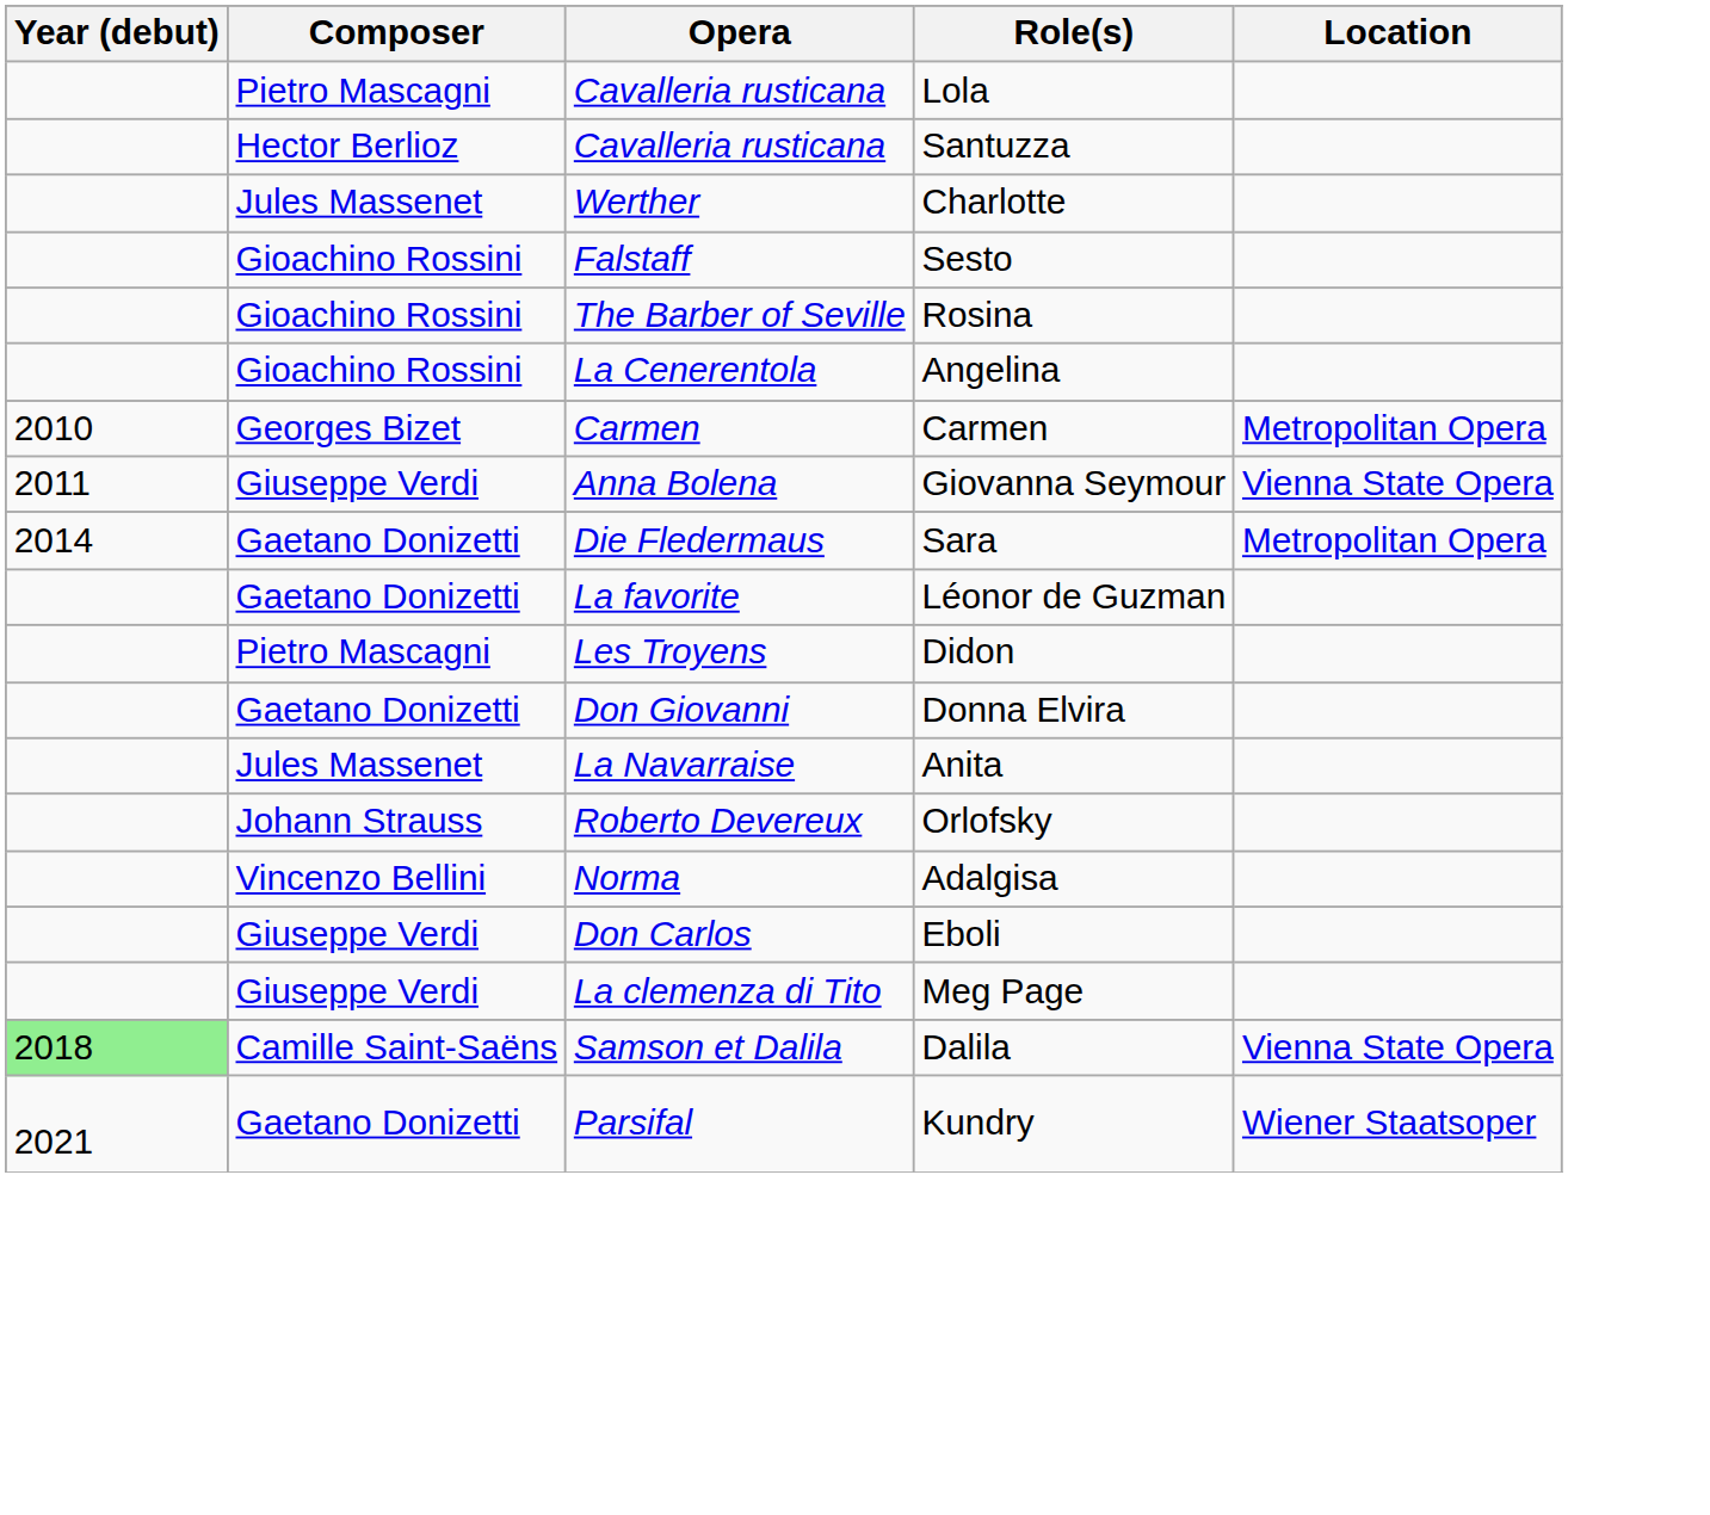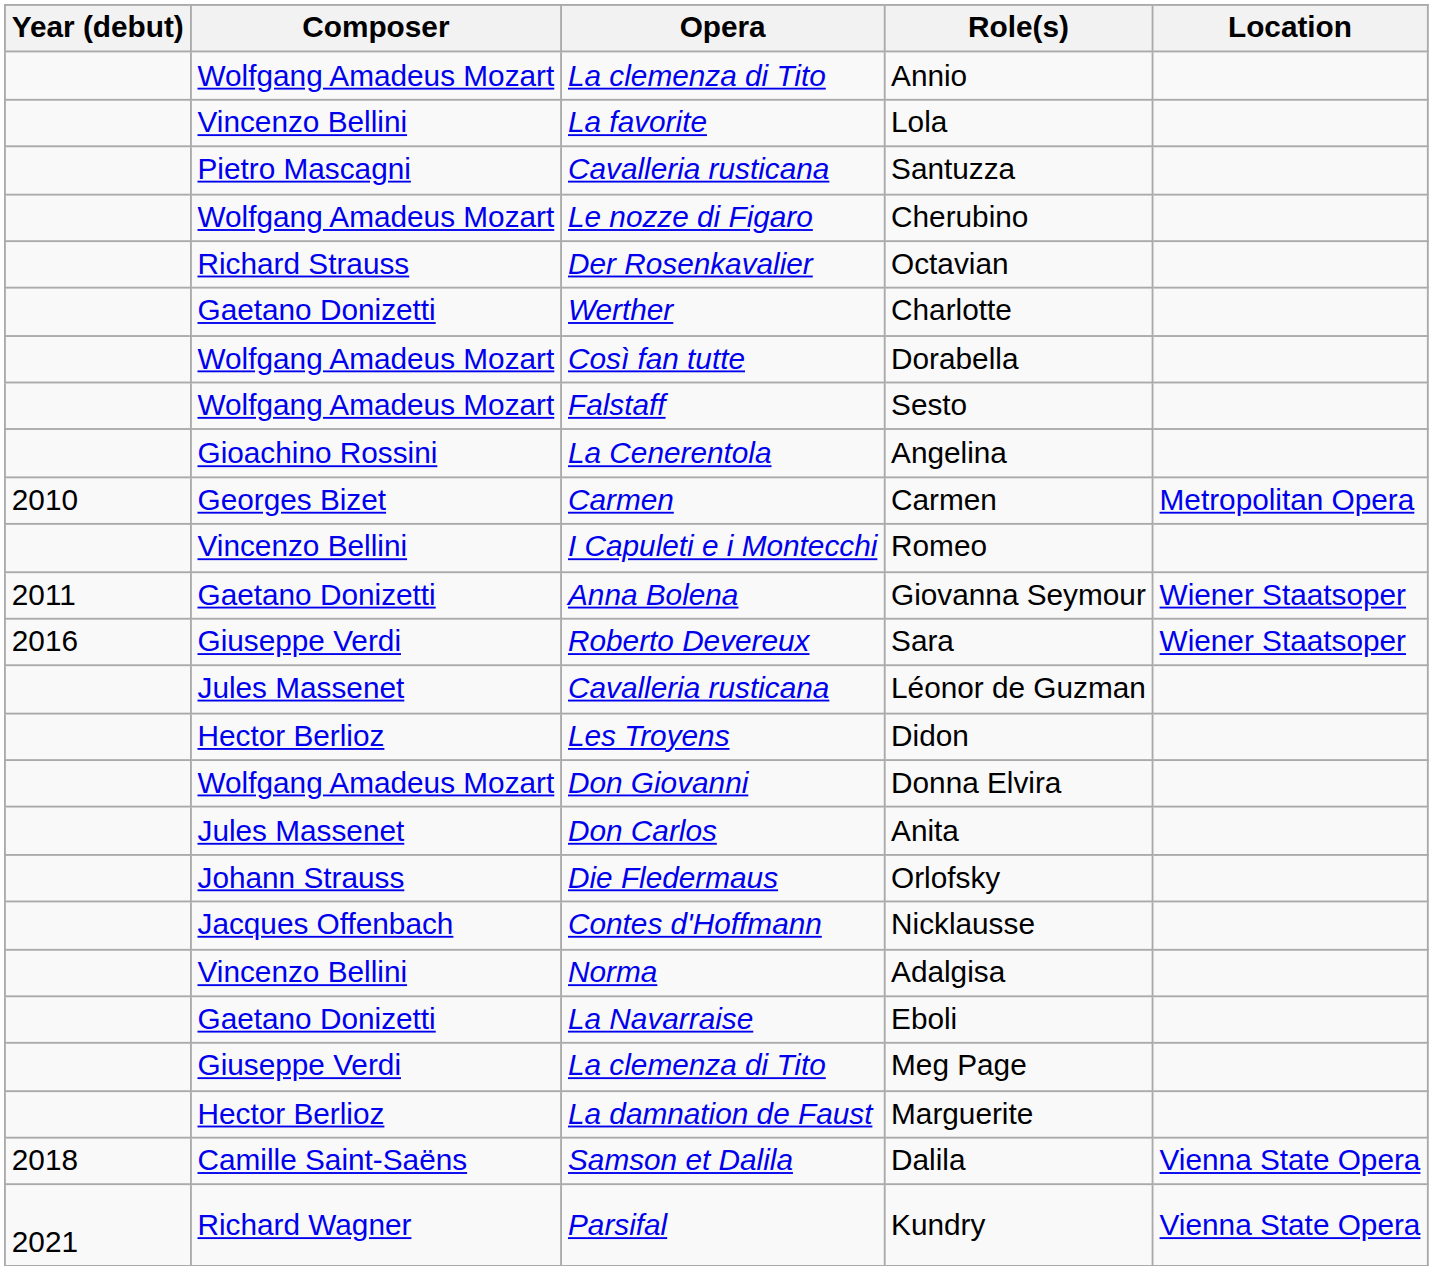+ row: Wolfgang Amadeus Mozart | La clemenza di Tito | Annio
Lola | Composer: Pietro Mascagni -> Vincenzo Bellini
Lola | Opera: Cavalleria rusticana -> La favorite
Santuzza | Composer: Hector Berlioz -> Pietro Mascagni
+ row: Wolfgang Amadeus Mozart | Le nozze di Figaro | Cherubino
+ row: Richard Strauss | Der Rosenkavalier | Octavian
Charlotte | Composer: Jules Massenet -> Gaetano Donizetti
+ row: Wolfgang Amadeus Mozart | Così fan tutte | Dorabella
Sesto | Composer: Gioachino Rossini -> Wolfgang Amadeus Mozart
- row: Gioachino Rossini | The Barber of Seville | Rosina
+ row: Vincenzo Bellini | I Capuleti e i Montecchi | Romeo
Giovanna Seymour | Composer: Giuseppe Verdi -> Gaetano Donizetti
Giovanna Seymour | Location: Vienna State Opera -> Wiener Staatsoper
Sara | Year (debut): 2014 -> 2016
Sara | Composer: Gaetano Donizetti -> Giuseppe Verdi
Sara | Opera: Die Fledermaus -> Roberto Devereux
Sara | Location: Metropolitan Opera -> Wiener Staatsoper
Léonor de Guzman | Composer: Gaetano Donizetti -> Jules Massenet
Léonor de Guzman | Opera: La favorite -> Cavalleria rusticana
Didon | Composer: Pietro Mascagni -> Hector Berlioz
Donna Elvira | Composer: Gaetano Donizetti -> Wolfgang Amadeus Mozart
Anita | Opera: La Navarraise -> Don Carlos
Orlofsky | Opera: Roberto Devereux -> Die Fledermaus
+ row: Jacques Offenbach | Contes d'Hoffmann | Nicklausse
Eboli | Composer: Giuseppe Verdi -> Gaetano Donizetti
Eboli | Opera: Don Carlos -> La Navarraise
+ row: Hector Berlioz | La damnation de Faust | Marguerite
Dalila | Year (debut): lightgreen background -> no background
Kundry | Composer: Gaetano Donizetti -> Richard Wagner
Kundry | Location: Wiener Staatsoper -> Vienna State Opera
